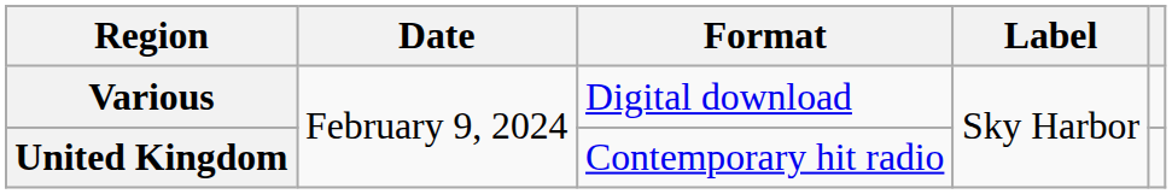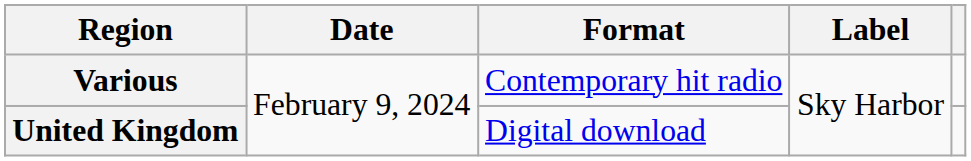Various | Format: Digital download -> Contemporary hit radio
United Kingdom | Format: Contemporary hit radio -> Digital download
